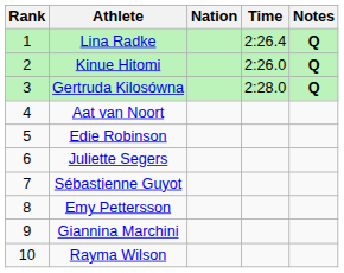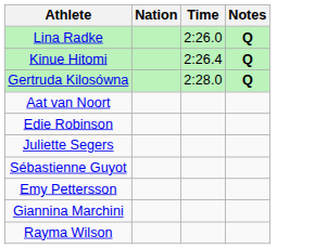- column: Rank | 1 | 2 | 3 | 4 | 5 | 6 | 7 | 8 | 9 | 10
Lina Radke | Time: 2:26.4 -> 2:26.0
Kinue Hitomi | Time: 2:26.0 -> 2:26.4
